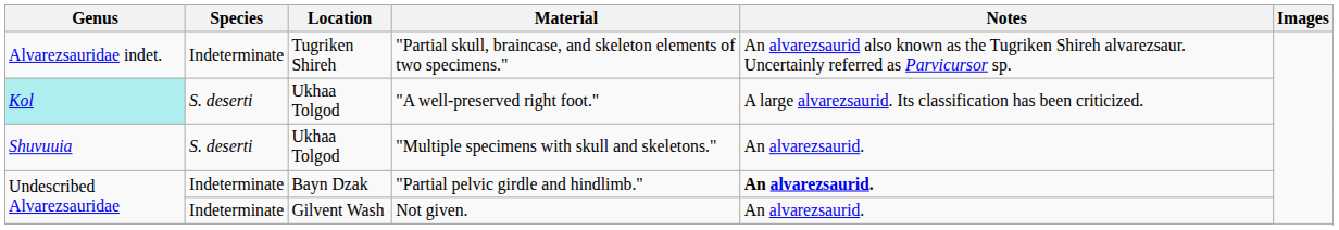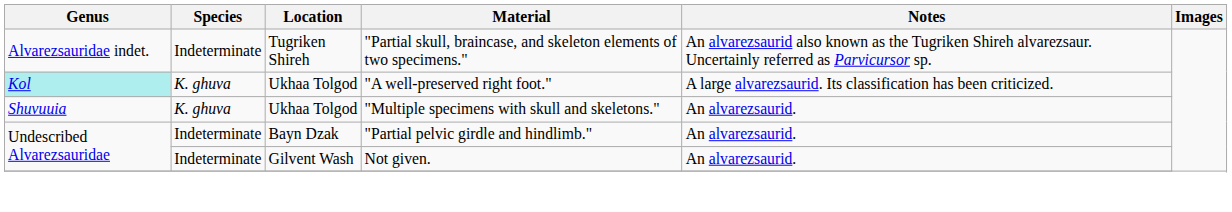"A well-preserved right foot." | Species: S. deserti -> K. ghuva
"Multiple specimens with skull and skeletons." | Species: S. deserti -> K. ghuva
"Partial pelvic girdle and hindlimb." | Notes: bold -> normal
